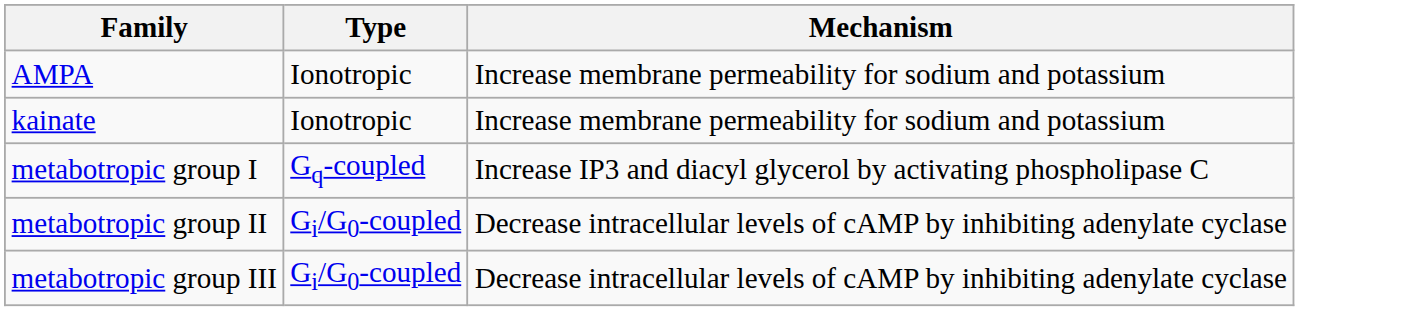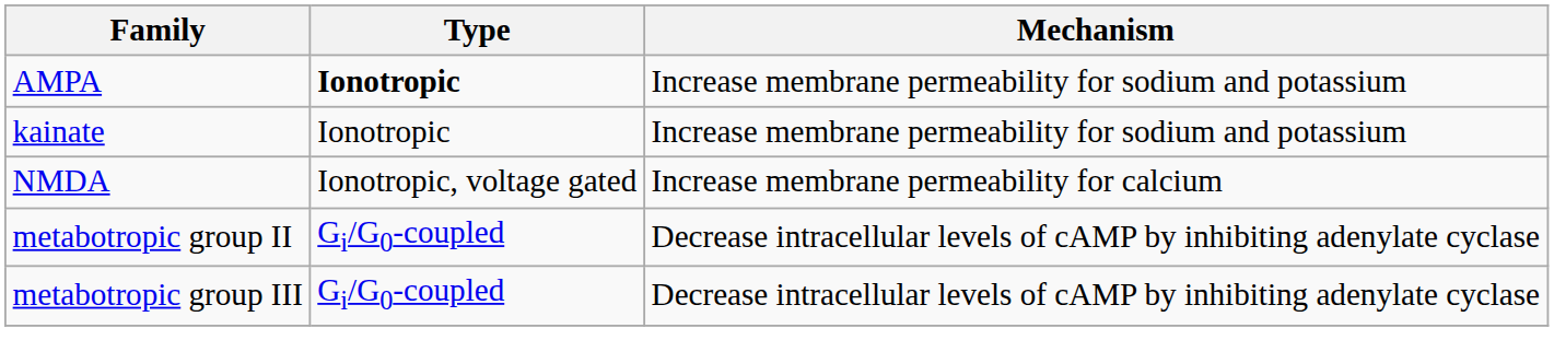AMPA | Type: normal -> bold
+ row: NMDA | Ionotropic, voltage gated | Increase membrane permeability for calcium
- row: metabotropic group I | Gq-coupled | Increase IP3 and diacyl glycerol by activating phospholipase C
